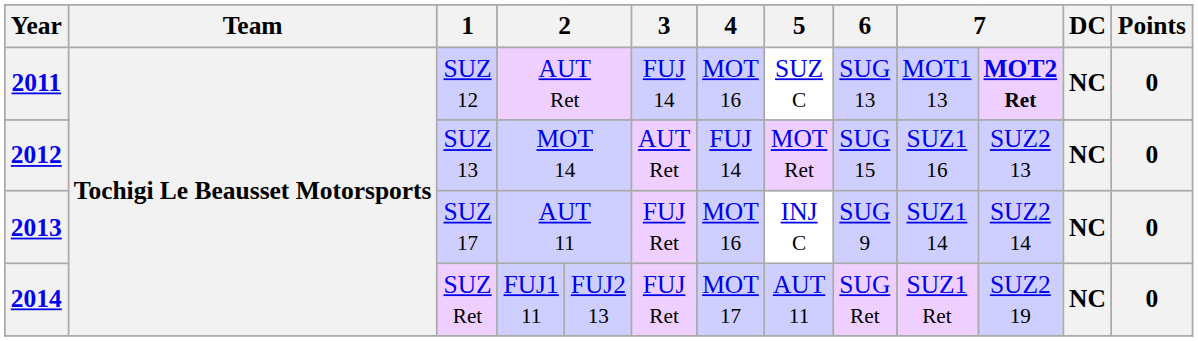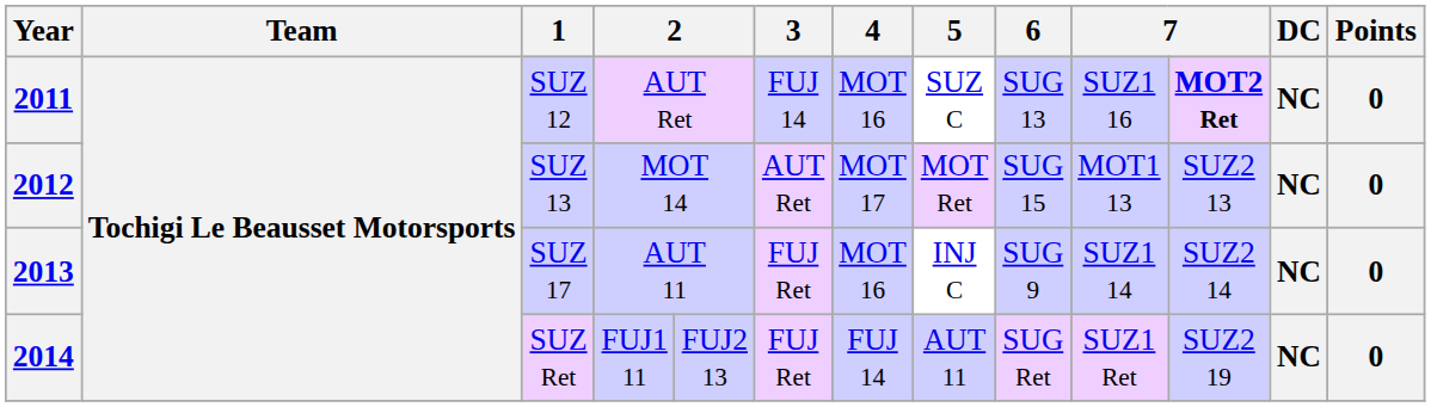2011 | column 10: MOT1 13 -> SUZ1 16
2012 | 4: FUJ 14 -> MOT 17
2012 | column 10: SUZ1 16 -> MOT1 13
2014 | 4: MOT 17 -> FUJ 14
